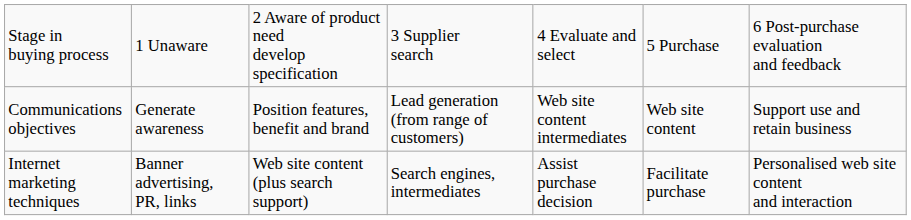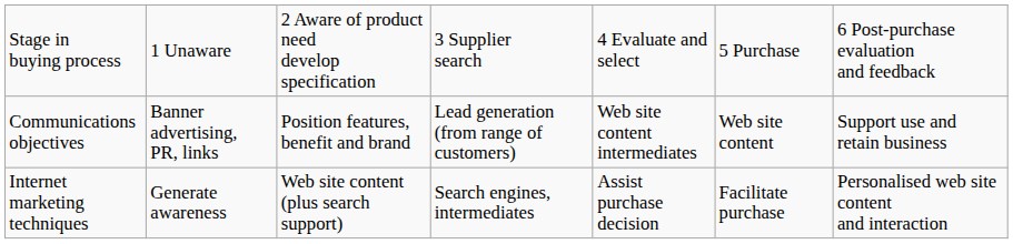Communications objectives | column 2: Generate awareness -> Banner advertising, PR, links
Internet marketing techniques | column 2: Banner advertising, PR, links -> Generate awareness
